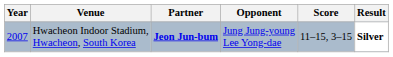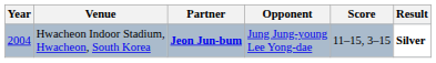Hwacheon Indoor Stadium, Hwacheon, South Korea | Year: 2007 -> 2004
